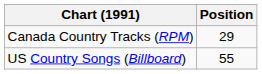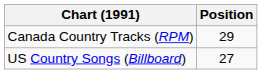US Country Songs (Billboard) | Position: 55 -> 27
